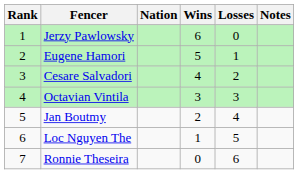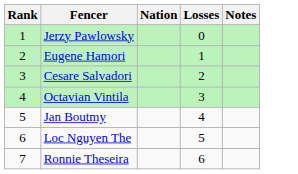- column: Wins | 6 | 5 | 4 | 3 | 2 | 1 | 0
